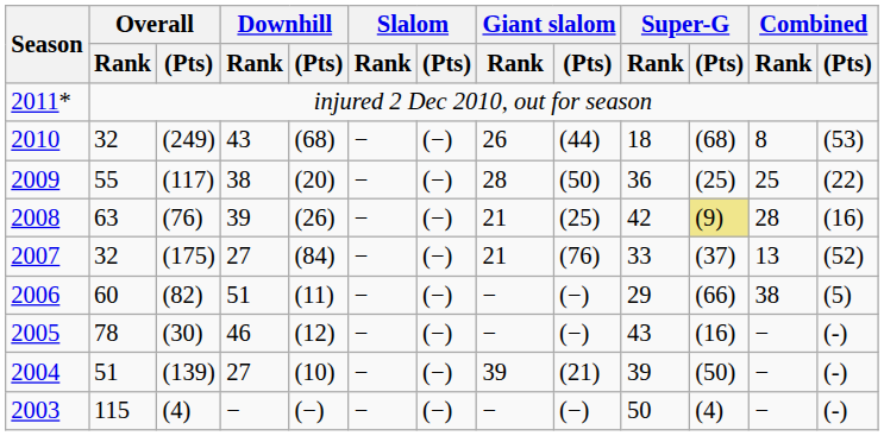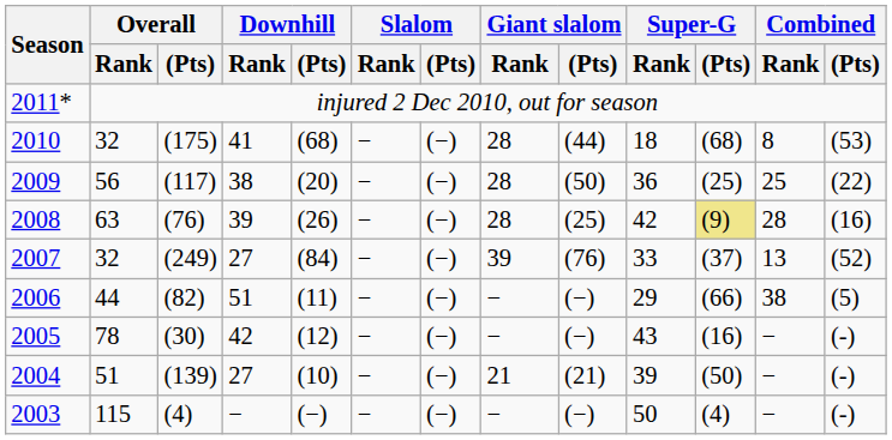2010 | Overall / (Pts): (249) -> (175)
2010 | Downhill / Rank: 43 -> 41
2010 | Giant slalom / Rank: 26 -> 28
2009 | Overall / Rank: 55 -> 56
2008 | Giant slalom / Rank: 21 -> 28
2007 | Overall / (Pts): (175) -> (249)
2007 | Giant slalom / Rank: 21 -> 39
2006 | Overall / Rank: 60 -> 44
2005 | Downhill / Rank: 46 -> 42
2004 | Giant slalom / Rank: 39 -> 21
